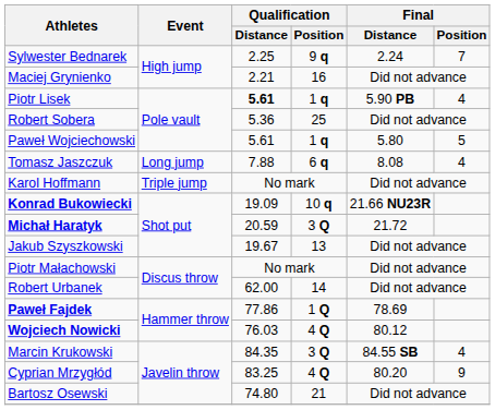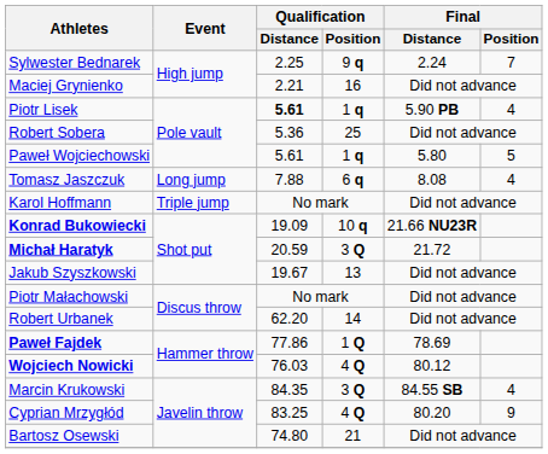Robert Urbanek | Qualification / Distance: 62.00 -> 62.20
